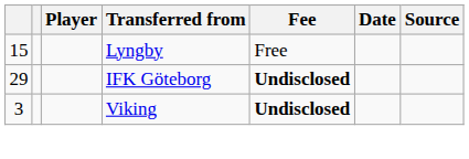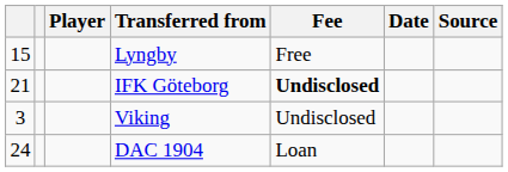IFK Göteborg | column 1: 29 -> 21
Viking | Fee: bold -> normal
+ row: 24 | DAC 1904 | Loan
